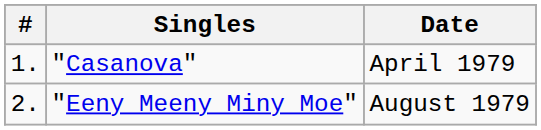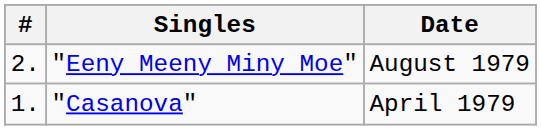rows swapped: "Casanova" <-> "Eeny Meeny Miny Moe"
